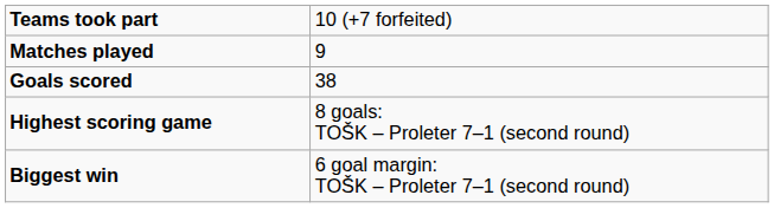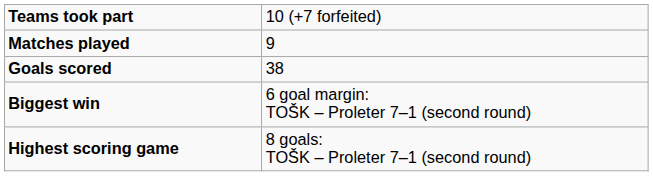rows swapped: Biggest win <-> Highest scoring game
